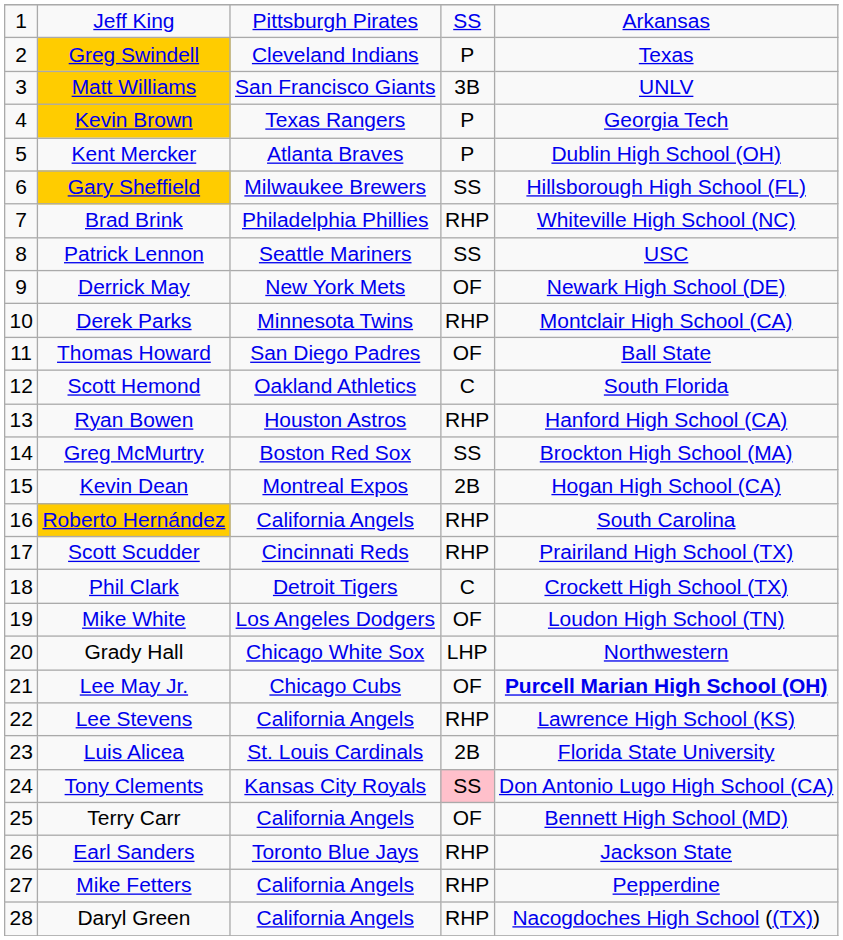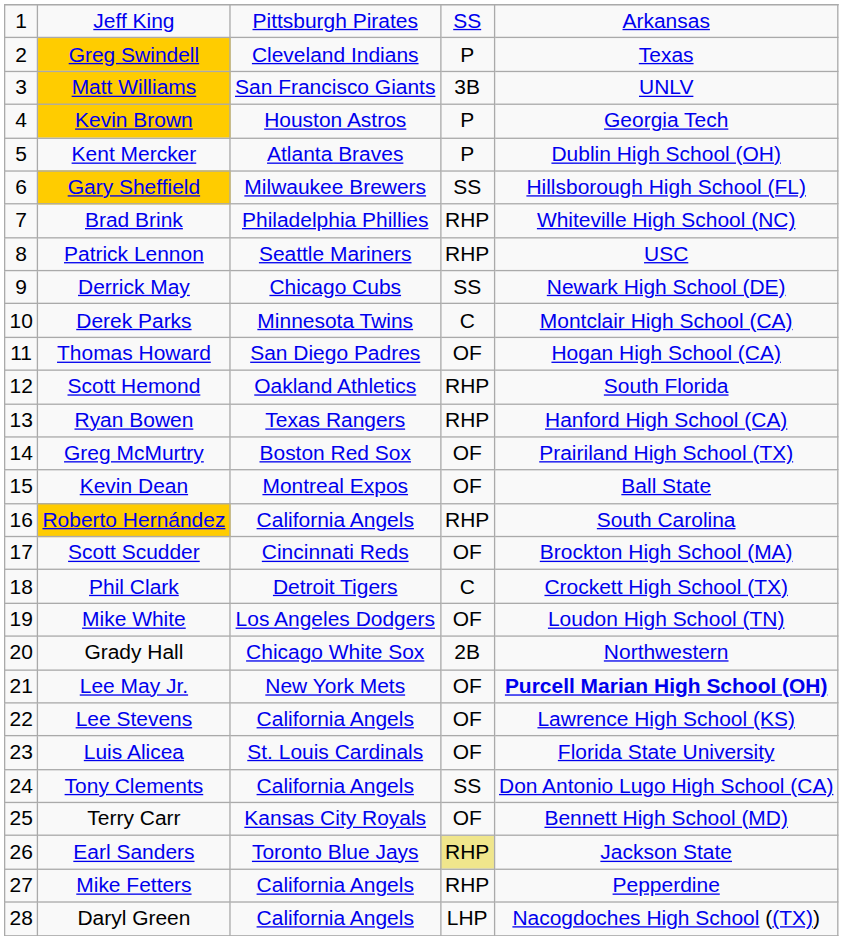Kevin Brown | column 3: Texas Rangers -> Houston Astros
Patrick Lennon | column 4: SS -> RHP
Derrick May | column 3: New York Mets -> Chicago Cubs
Derrick May | column 4: OF -> SS
Derek Parks | column 4: RHP -> C
Thomas Howard | column 5: Ball State -> Hogan High School (CA)
Scott Hemond | column 4: C -> RHP
Ryan Bowen | column 3: Houston Astros -> Texas Rangers
Greg McMurtry | column 4: SS -> OF
Greg McMurtry | column 5: Brockton High School (MA) -> Prairiland High School (TX)
Kevin Dean | column 4: 2B -> OF
Kevin Dean | column 5: Hogan High School (CA) -> Ball State
Scott Scudder | column 4: RHP -> OF
Scott Scudder | column 5: Prairiland High School (TX) -> Brockton High School (MA)
Grady Hall | column 4: LHP -> 2B
Lee May Jr. | column 3: Chicago Cubs -> New York Mets
Lee Stevens | column 4: RHP -> OF
Luis Alicea | column 4: 2B -> OF
Tony Clements | column 3: Kansas City Royals -> California Angels
Tony Clements | column 4: pink background -> no background
Terry Carr | column 3: California Angels -> Kansas City Royals
Earl Sanders | column 4: no background -> khaki background
Daryl Green | column 4: RHP -> LHP
